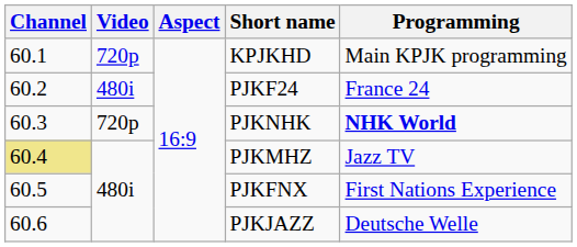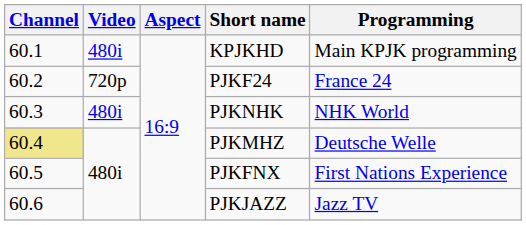KPJKHD | Video: 720p -> 480i
PJKF24 | Video: 480i -> 720p
PJKNHK | Video: 720p -> 480i
PJKNHK | Programming: bold -> normal
PJKMHZ | Programming: Jazz TV -> Deutsche Welle
PJKJAZZ | Programming: Deutsche Welle -> Jazz TV
